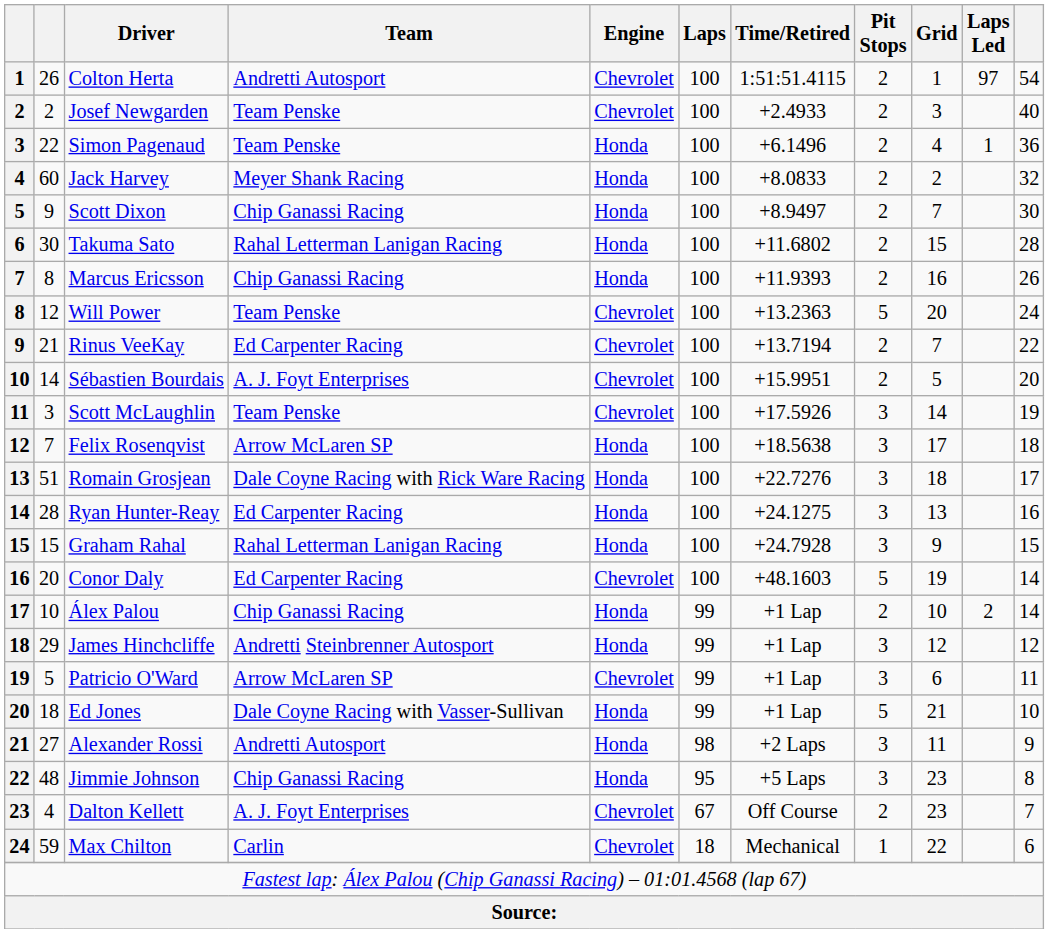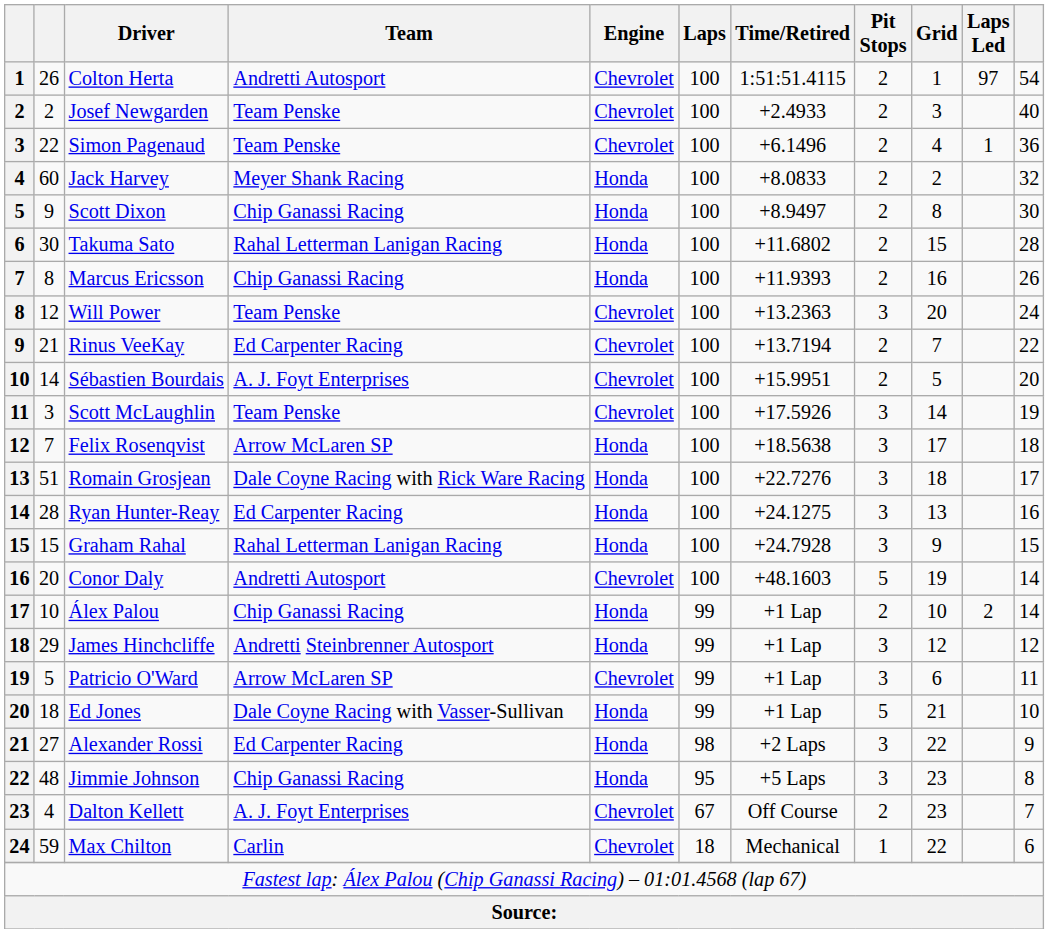Simon Pagenaud | Engine: Honda -> Chevrolet
Scott Dixon | Grid: 7 -> 8
Will Power | Pit Stops: 5 -> 3
Conor Daly | Team: Ed Carpenter Racing -> Andretti Autosport
Alexander Rossi | Team: Andretti Autosport -> Ed Carpenter Racing
Alexander Rossi | Grid: 11 -> 22
